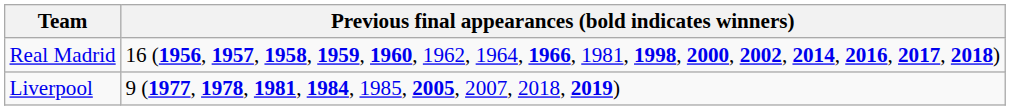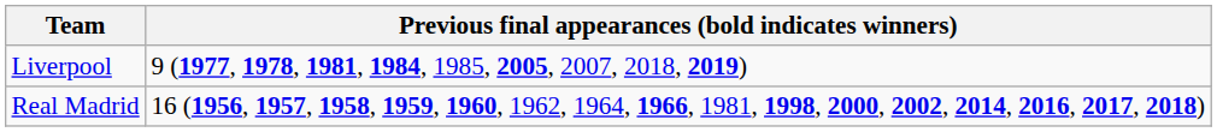rows swapped: Liverpool <-> Real Madrid
